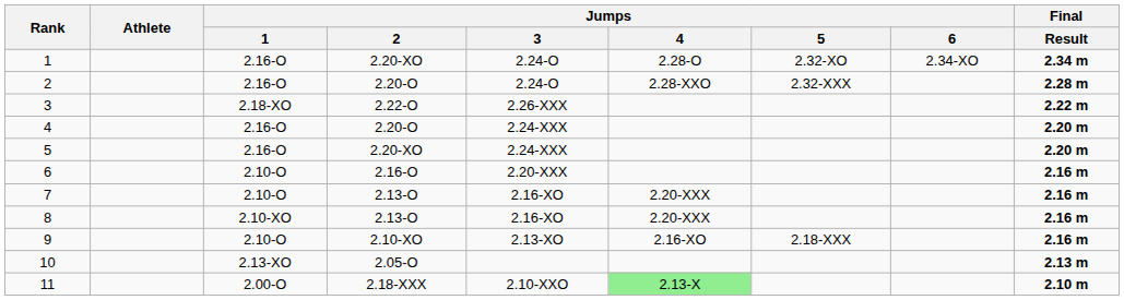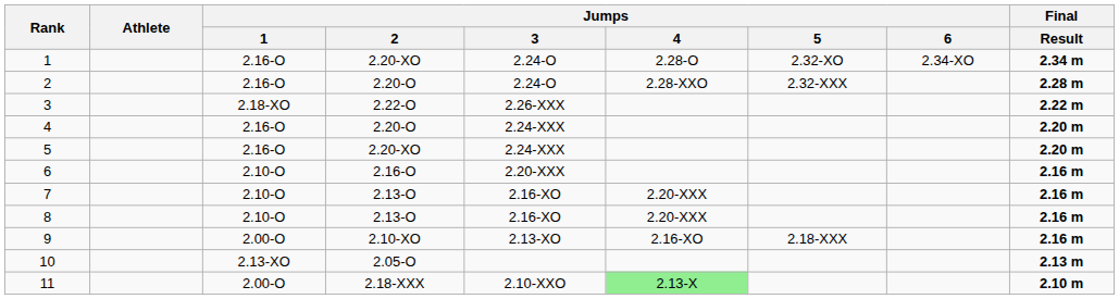8 | Jumps / 1: 2.10-XO -> 2.10-O
9 | Jumps / 1: 2.10-O -> 2.00-O
